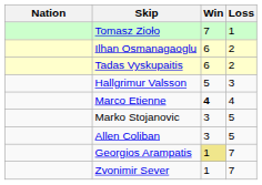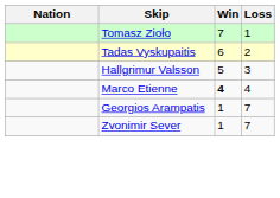- row: Ilhan Osmanagaoglu | 6 | 2
- row: Marko Stojanovic | 3 | 5
- row: Allen Coliban | 3 | 5
Georgios Arampatis | Win: khaki background -> no background
